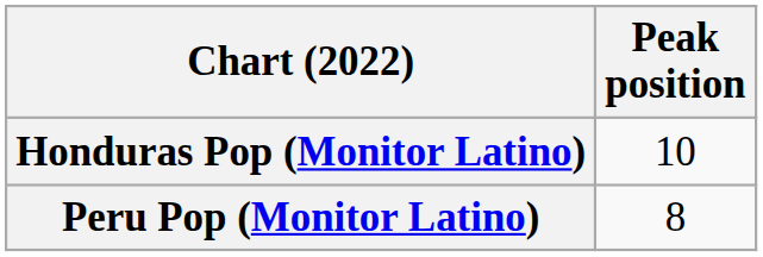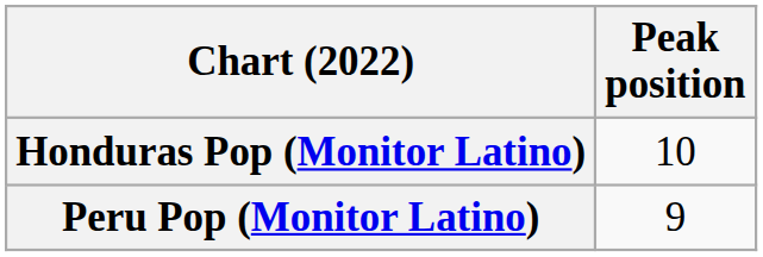Peru Pop (Monitor Latino) | Peak position: 8 -> 9
